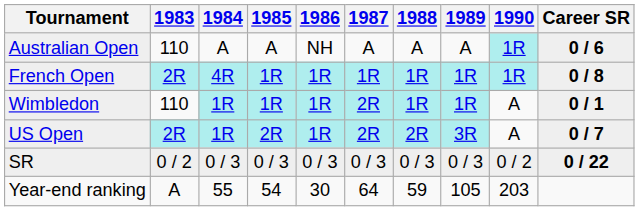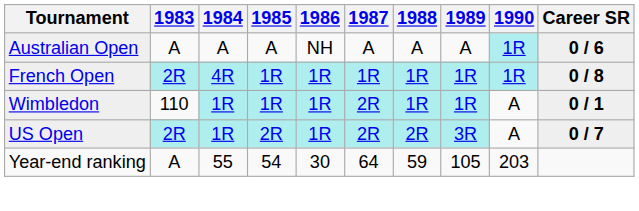Australian Open | 1983: 110 -> A
- row: SR | 0 / 2 | 0 / 3 | 0 / 3 | 0 / 3 | 0 / 3 | 0 / 3 | 0 / 3 | 0 / 2 | 0 / 22
